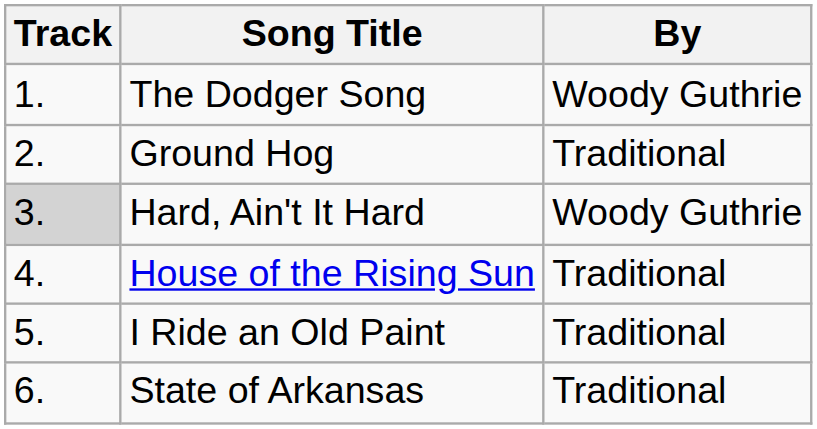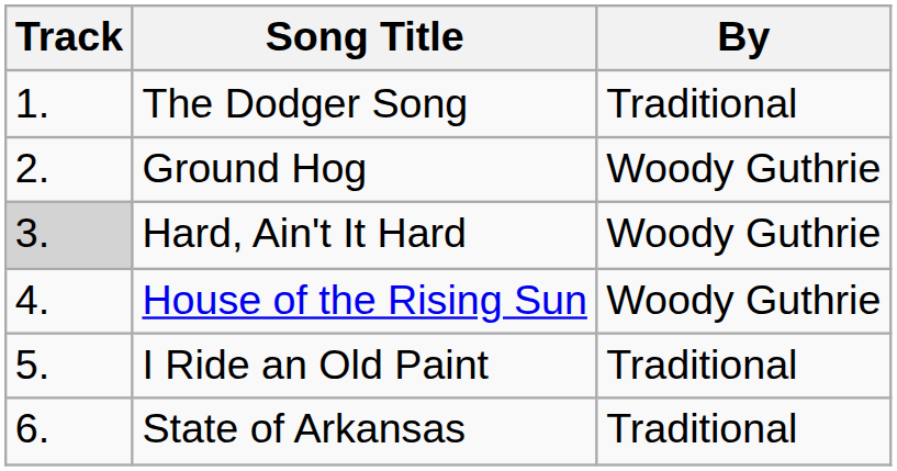The Dodger Song | By: Woody Guthrie -> Traditional
Ground Hog | By: Traditional -> Woody Guthrie
House of the Rising Sun | By: Traditional -> Woody Guthrie
